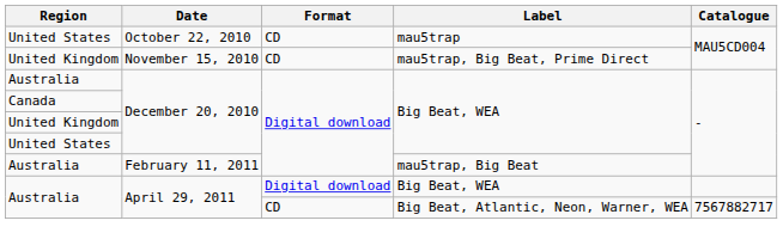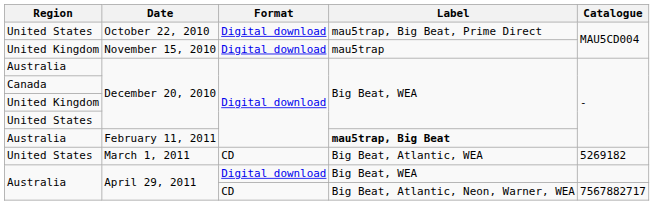October 22, 2010 | Format: CD -> Digital download
October 22, 2010 | Label: mau5trap -> mau5trap, Big Beat, Prime Direct
November 15, 2010 | Format: CD -> Digital download
November 15, 2010 | Label: mau5trap, Big Beat, Prime Direct -> mau5trap
February 11, 2011 | Label: normal -> bold
+ row: United States | March 1, 2011 | CD | Big Beat, Atlantic, WEA | 5269182
